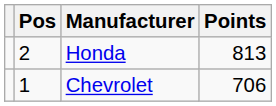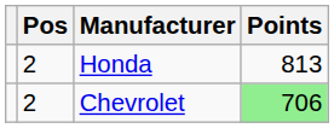Chevrolet | Pos: 1 -> 2
Chevrolet | Points: no background -> lightgreen background
